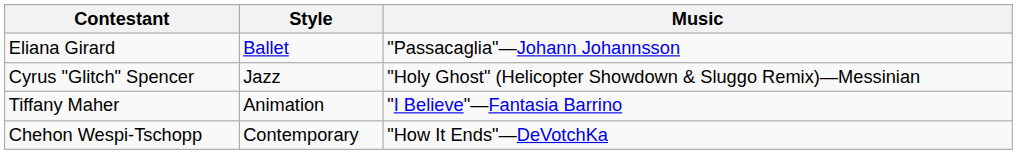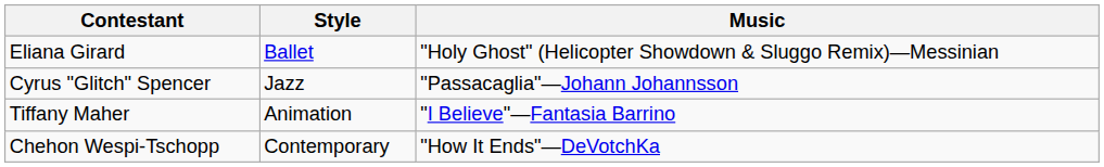Eliana Girard | Music: "Passacaglia"—Johann Johannsson -> "Holy Ghost" (Helicopter Showdown & Sluggo Remix)—Messinian
Cyrus "Glitch" Spencer | Music: "Holy Ghost" (Helicopter Showdown & Sluggo Remix)—Messinian -> "Passacaglia"—Johann Johannsson
